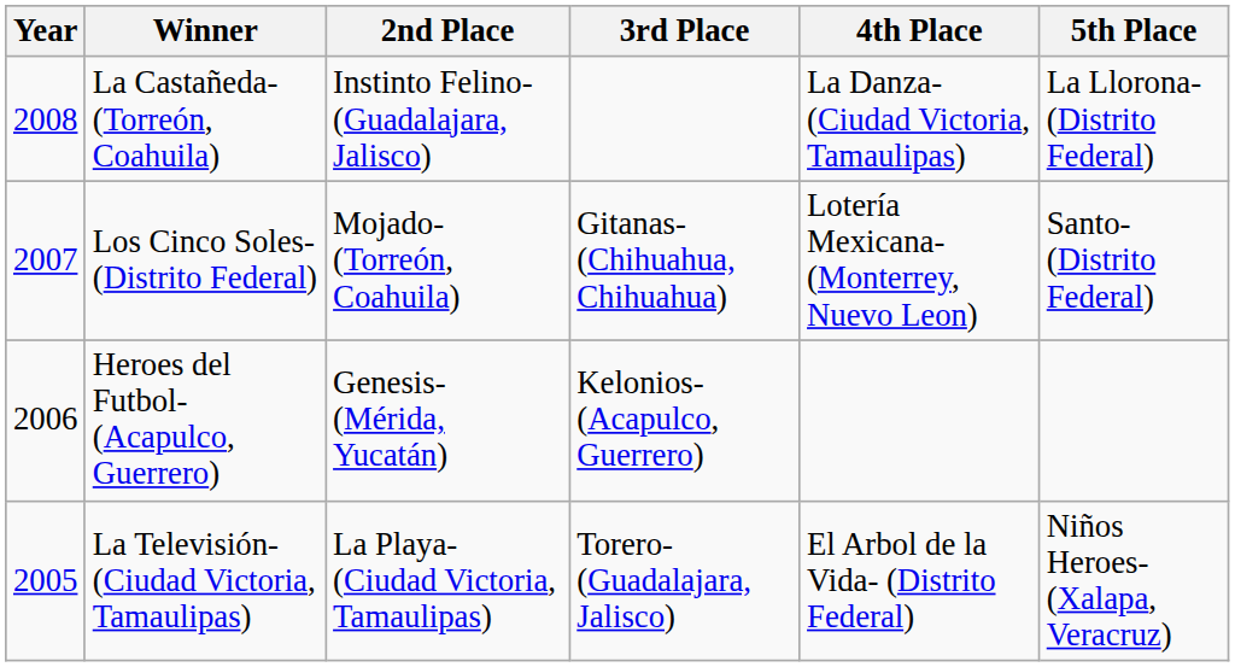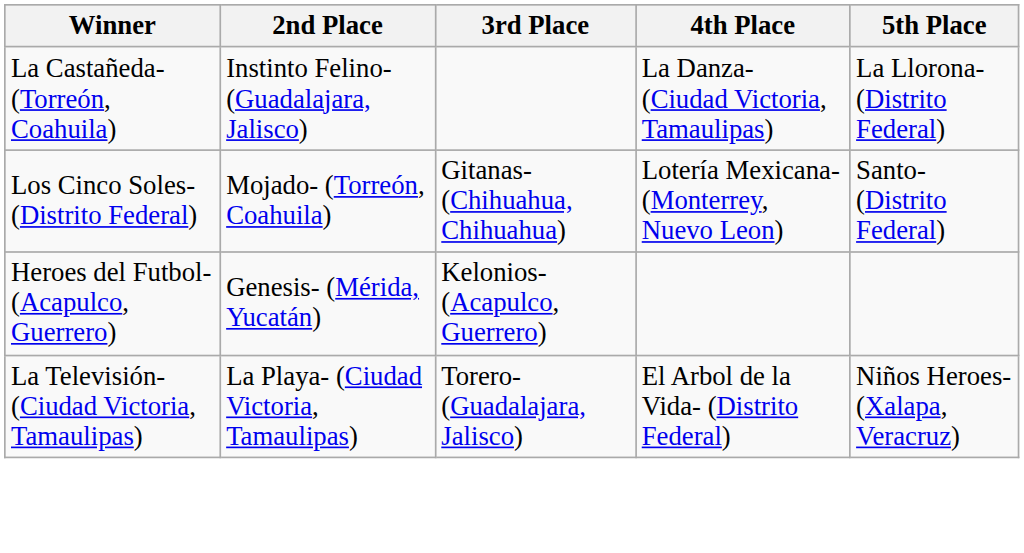- column: Year | 2008 | 2007 | 2006 | 2005
